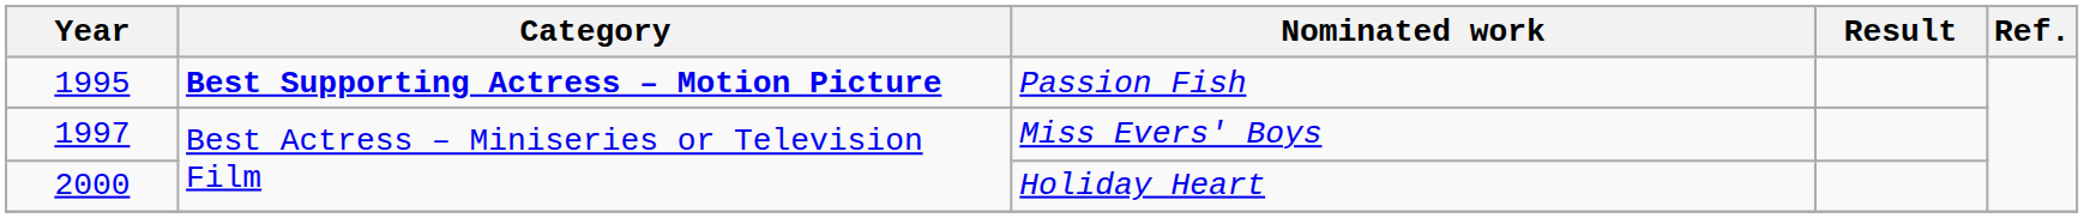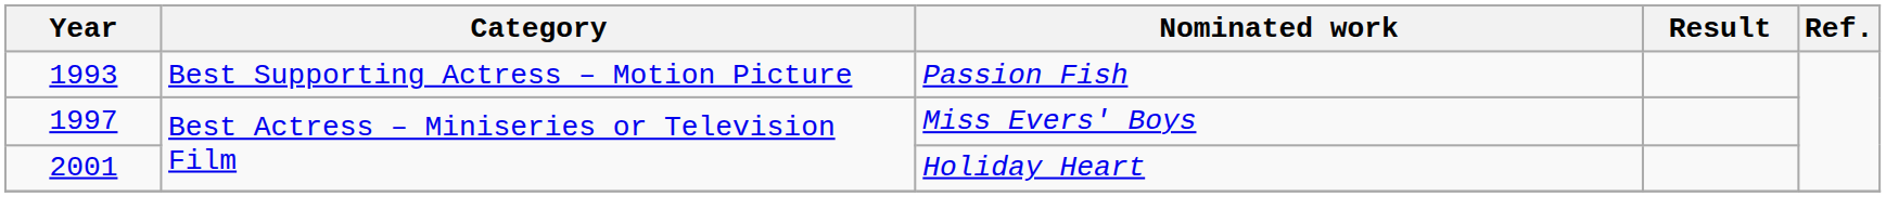Passion Fish | Year: 1995 -> 1993
Passion Fish | Category: bold -> normal
Holiday Heart | Year: 2000 -> 2001
